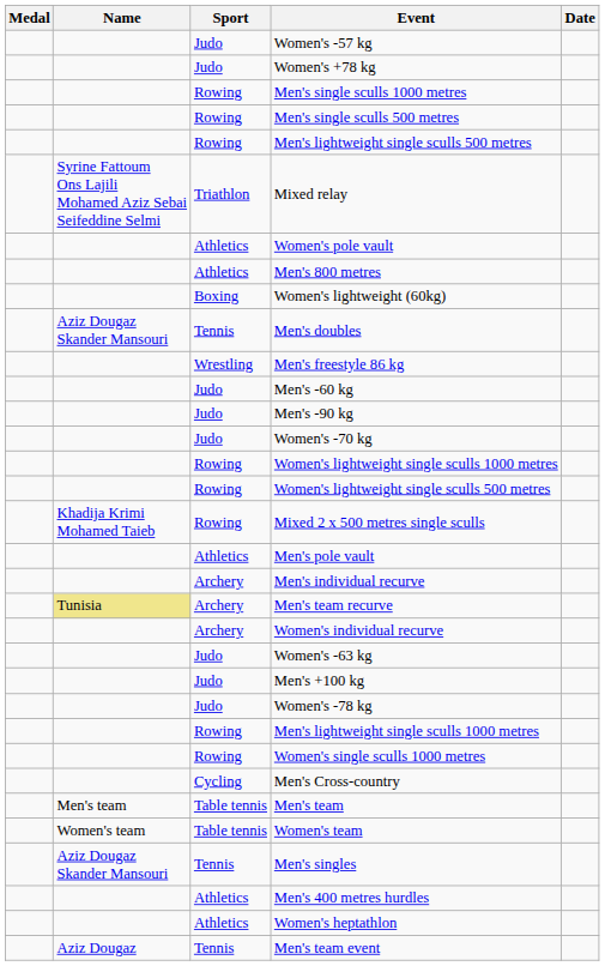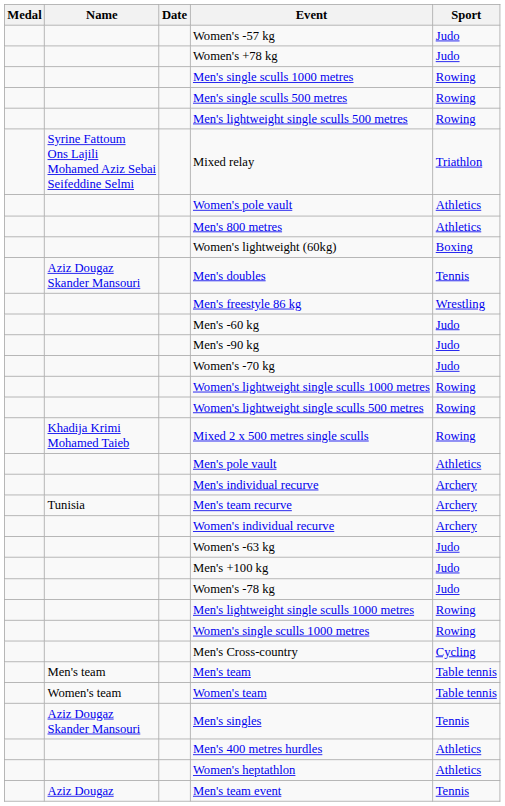columns swapped: Sport <-> Date
Men's team recurve | Name: khaki background -> no background
